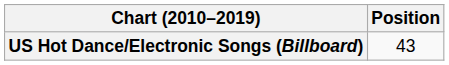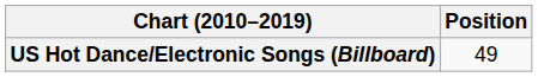US Hot Dance/Electronic Songs (Billboard) | Position: 43 -> 49
